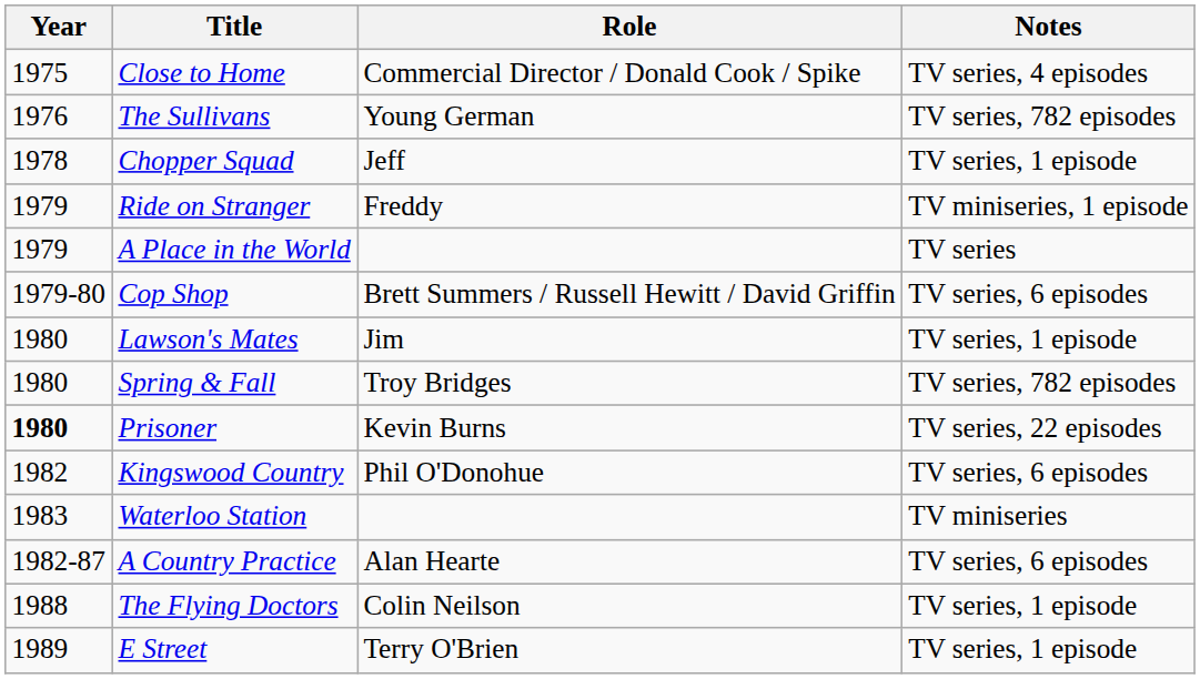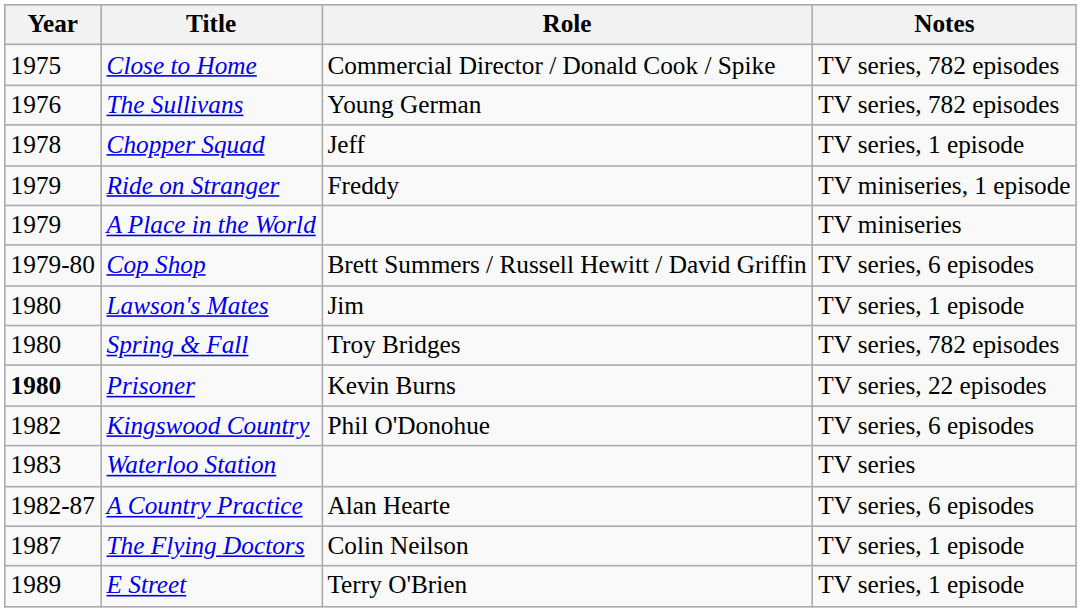Close to Home | Notes: TV series, 4 episodes -> TV series, 782 episodes
A Place in the World | Notes: TV series -> TV miniseries
Waterloo Station | Notes: TV miniseries -> TV series
The Flying Doctors | Year: 1988 -> 1987
